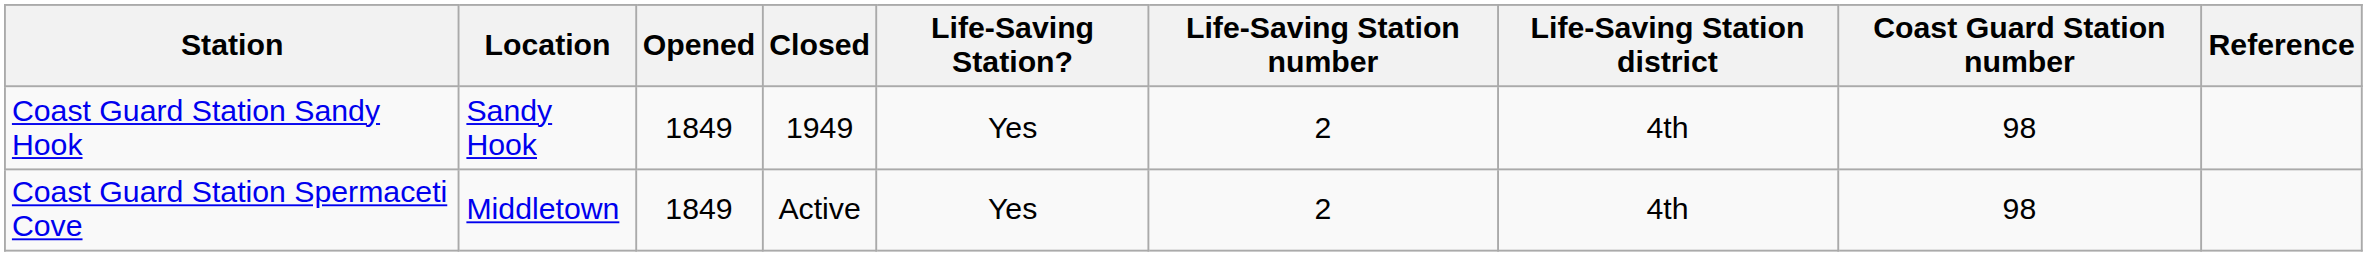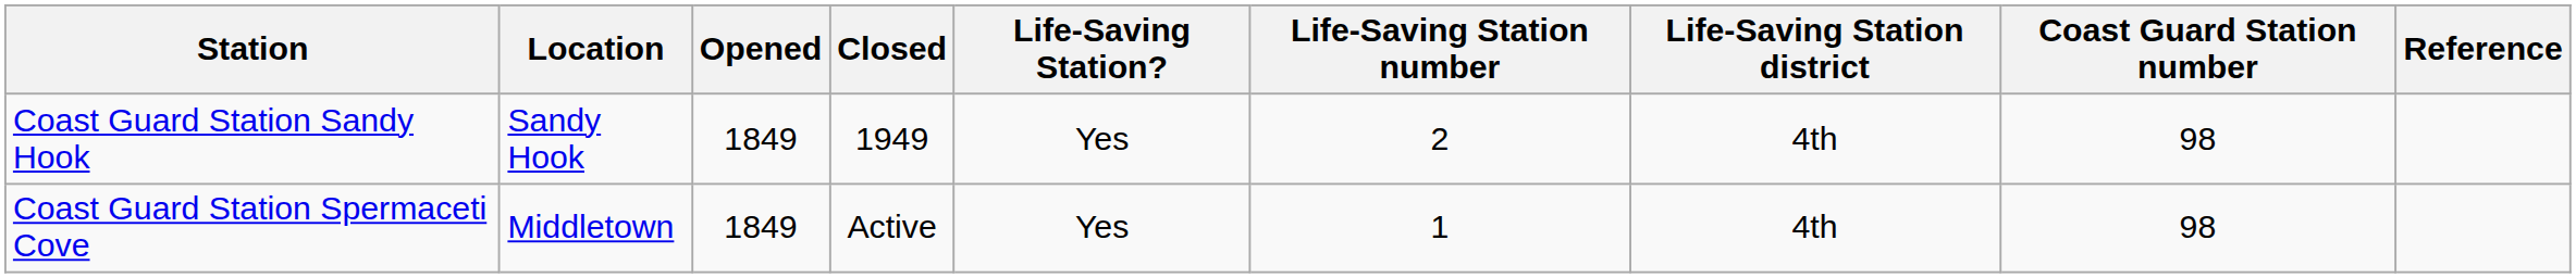Coast Guard Station Spermaceti Cove | Life-Saving Station number: 2 -> 1
